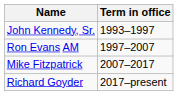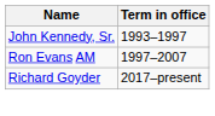- row: Mike Fitzpatrick | 2007–2017
